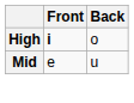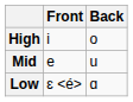High | Front: bold -> normal
+ row: Low | ɛ | ɑ
